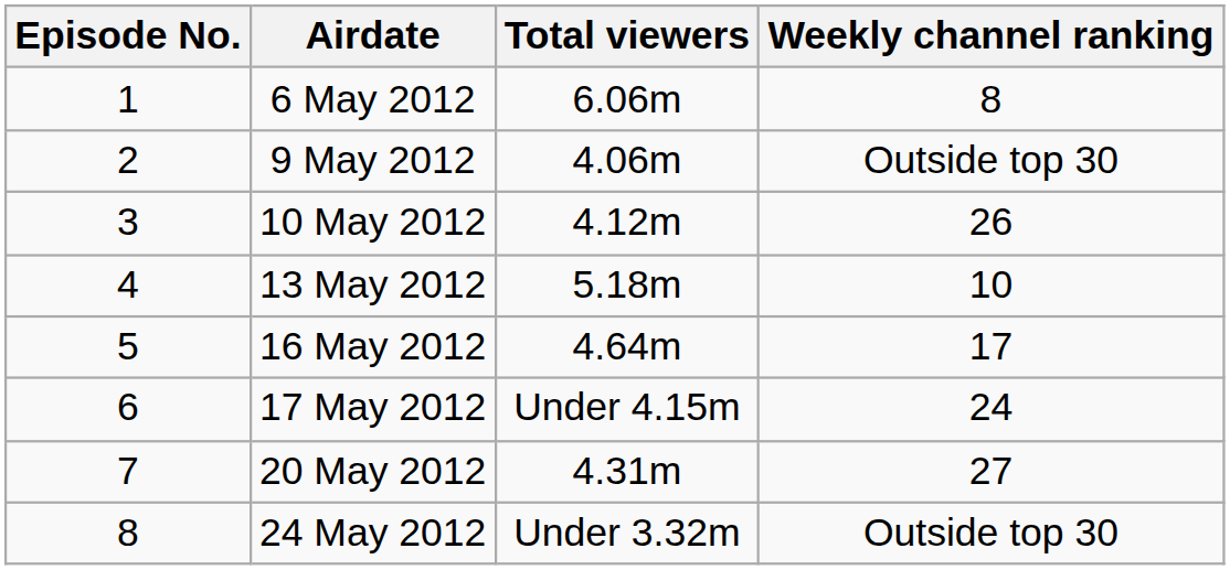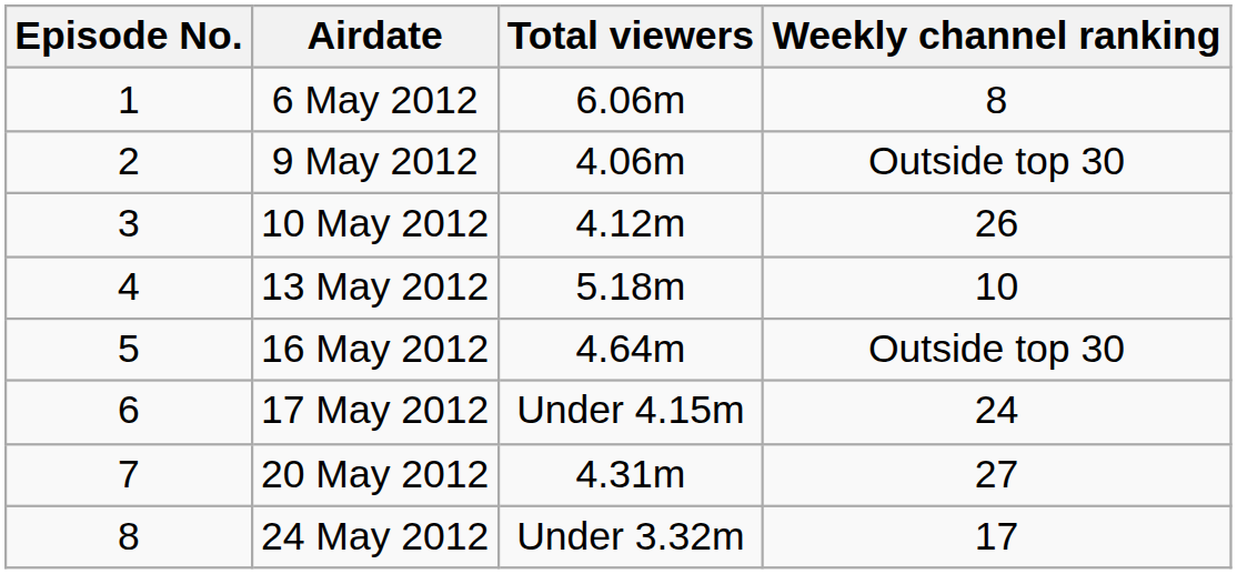16 May 2012 | Weekly channel ranking: 17 -> Outside top 30
24 May 2012 | Weekly channel ranking: Outside top 30 -> 17
